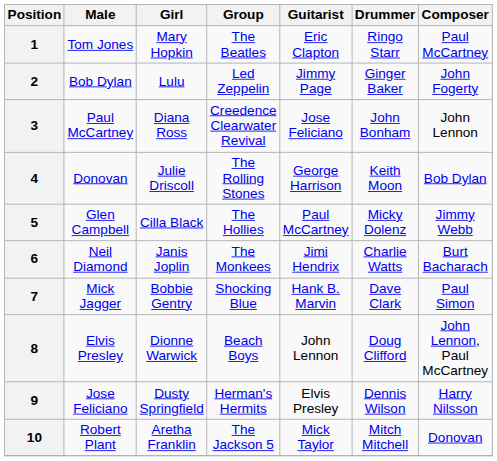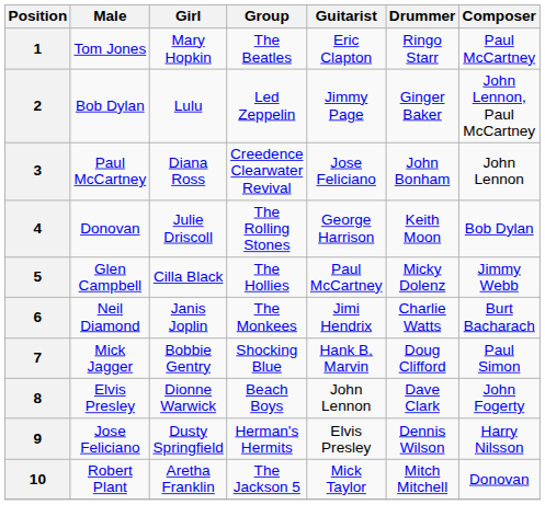2 | Composer: John Fogerty -> John Lennon, Paul McCartney
7 | Drummer: Dave Clark -> Doug Clifford
8 | Drummer: Doug Clifford -> Dave Clark
8 | Composer: John Lennon, Paul McCartney -> John Fogerty
